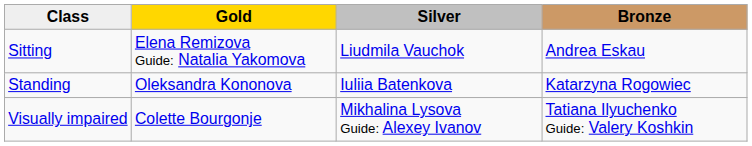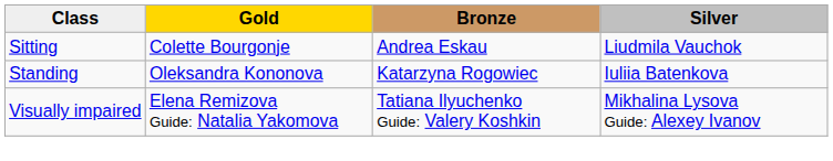columns swapped: Silver <-> Bronze
Sitting | Gold: Elena Remizova Guide: Natalia Yakomova -> Colette Bourgonje
Visually impaired | Gold: Colette Bourgonje -> Elena Remizova Guide: Natalia Yakomova
